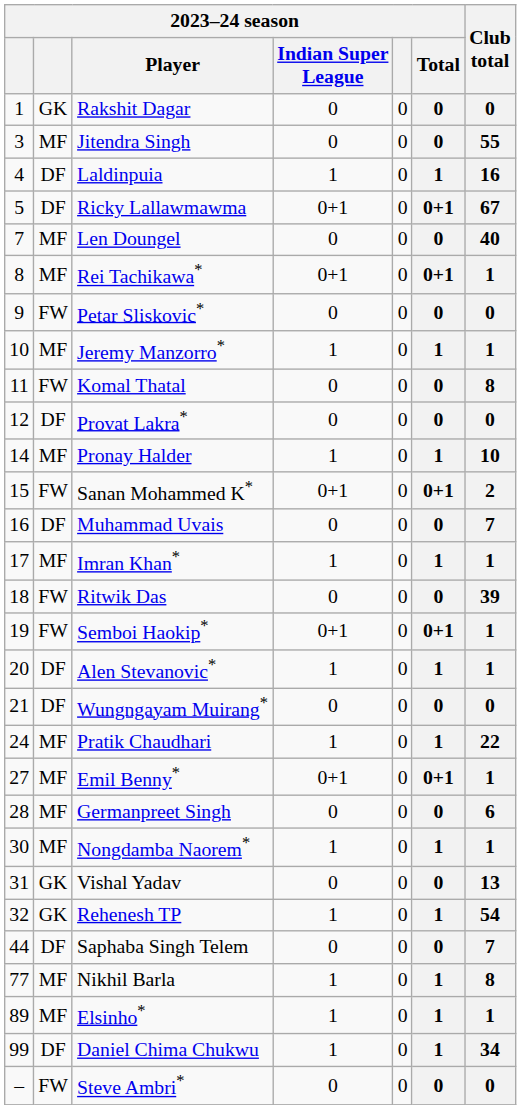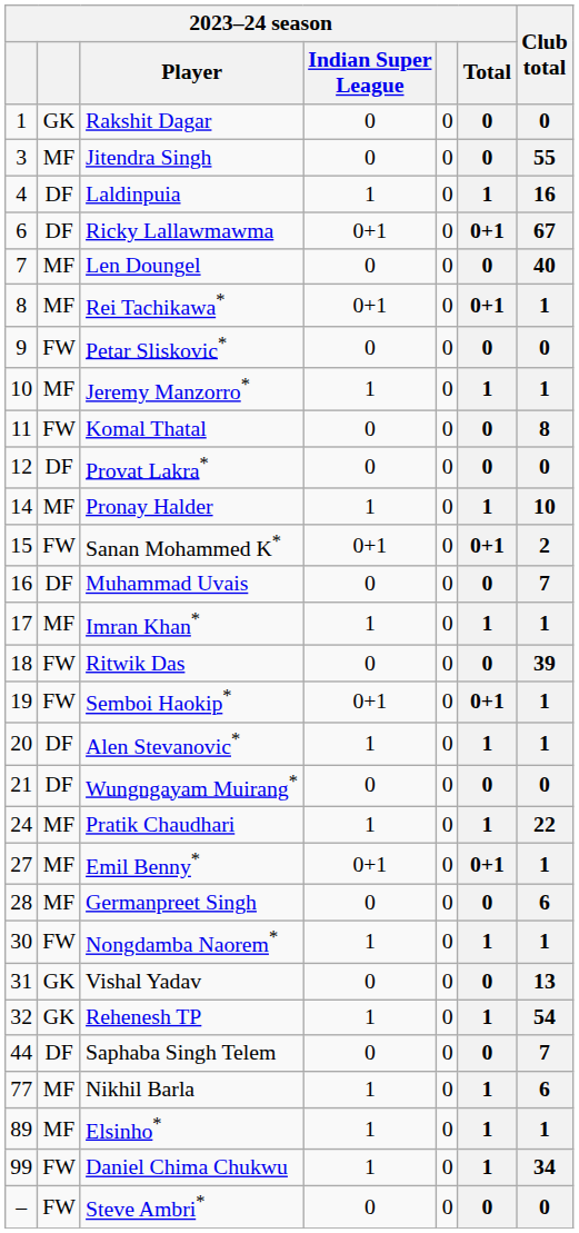Ricky Lallawmawma | column 1: 5 -> 6
Nongdamba Naorem* | column 2: MF -> FW
Nikhil Barla | Club total: 8 -> 6
Daniel Chima Chukwu | column 2: DF -> FW
